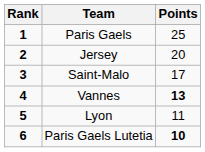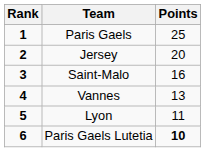Saint-Malo | Points: 17 -> 16
Vannes | Points: bold -> normal
